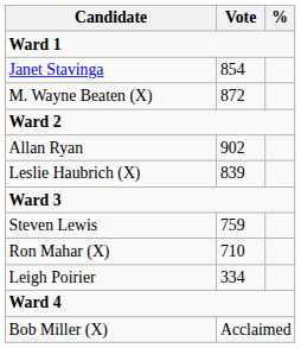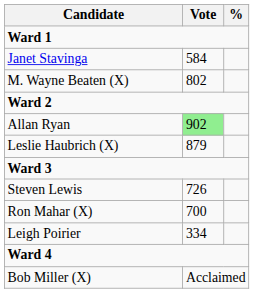Janet Stavinga | Vote: 854 -> 584
M. Wayne Beaten (X) | Vote: 872 -> 802
Allan Ryan | Vote: no background -> lightgreen background
Leslie Haubrich (X) | Vote: 839 -> 879
Steven Lewis | Vote: 759 -> 726
Ron Mahar (X) | Vote: 710 -> 700
